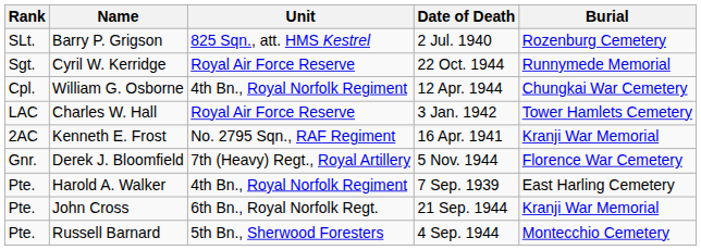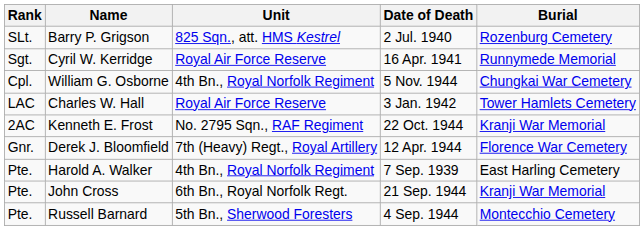Cyril W. Kerridge | Date of Death: 22 Oct. 1944 -> 16 Apr. 1941
William G. Osborne | Date of Death: 12 Apr. 1944 -> 5 Nov. 1944
Kenneth E. Frost | Date of Death: 16 Apr. 1941 -> 22 Oct. 1944
Derek J. Bloomfield | Date of Death: 5 Nov. 1944 -> 12 Apr. 1944
